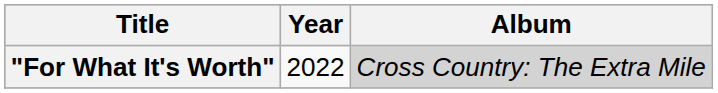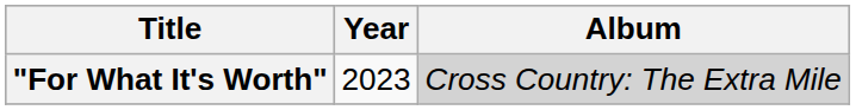"For What It's Worth" | Year: 2022 -> 2023
